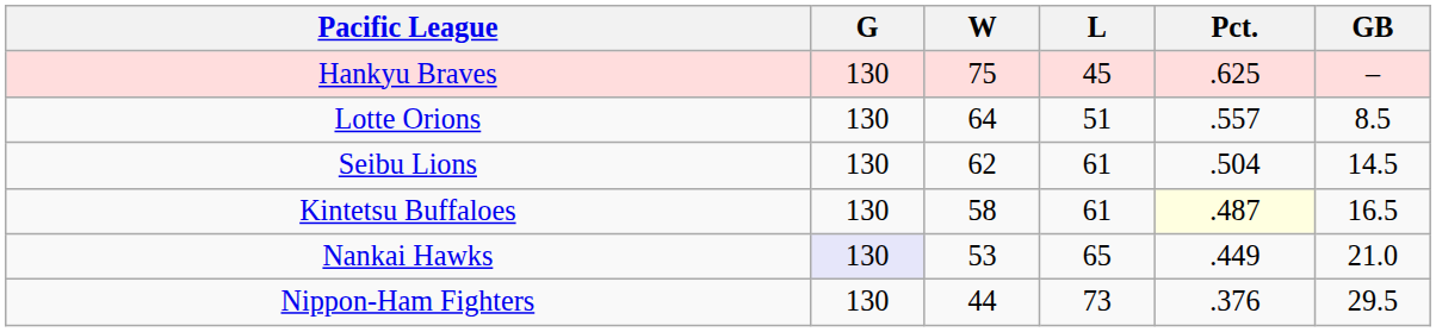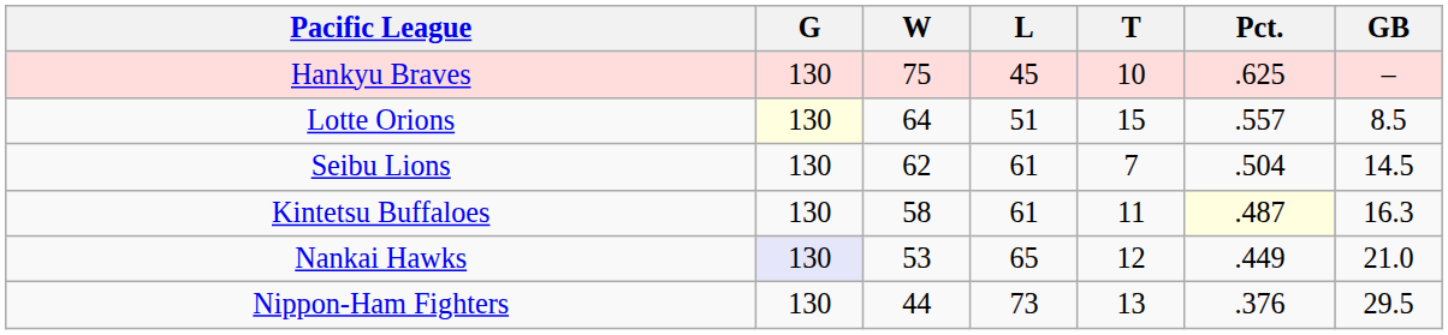+ column: T | 10 | 15 | 7 | 11 | 12 | 13
Lotte Orions | G: no background -> lightyellow background
Kintetsu Buffaloes | GB: 16.5 -> 16.3
